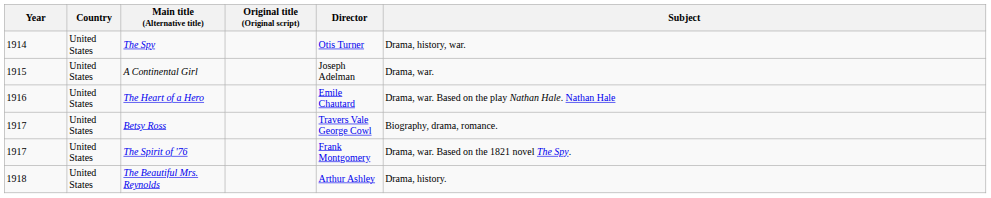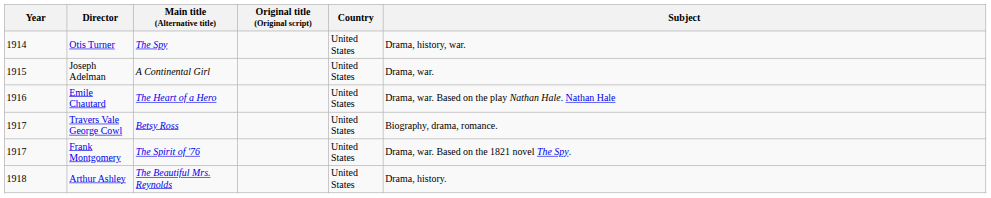columns swapped: Country <-> Director
